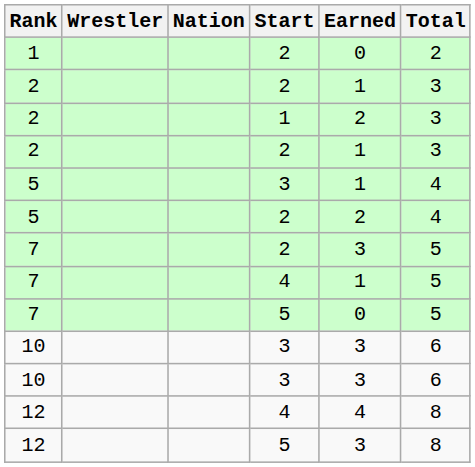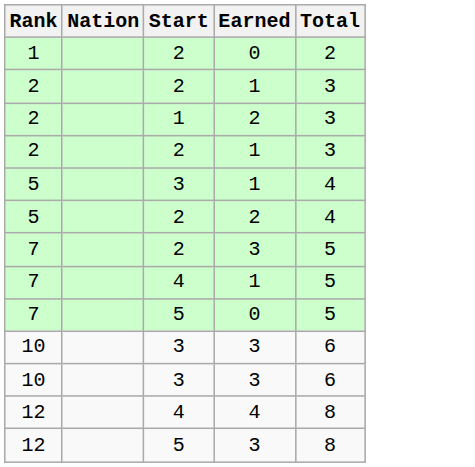- column: Wrestler
